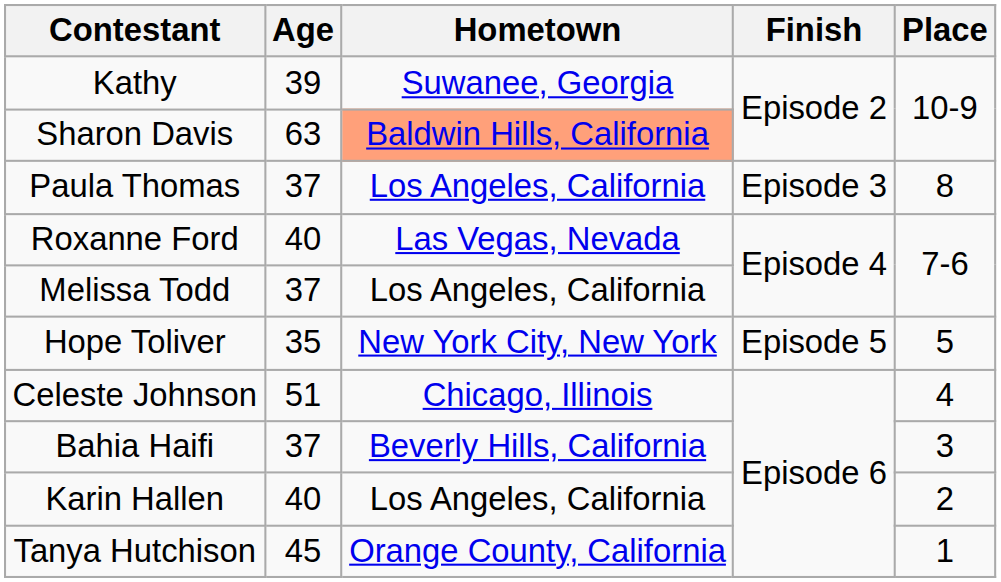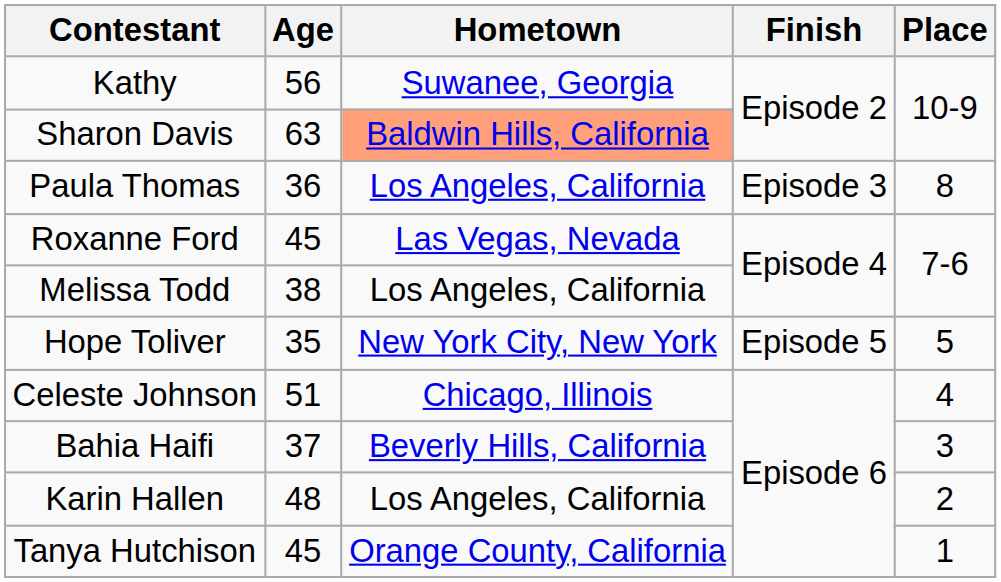Kathy | Age: 39 -> 56
Paula Thomas | Age: 37 -> 36
Roxanne Ford | Age: 40 -> 45
Melissa Todd | Age: 37 -> 38
Karin Hallen | Age: 40 -> 48
